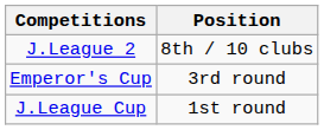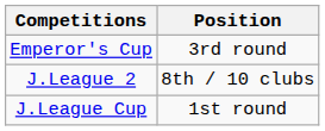rows swapped: J.League 2 <-> Emperor's Cup
